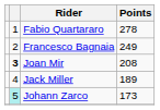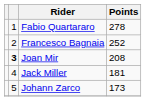Francesco Bagnaia | Points: 249 -> 252
Jack Miller | Points: 189 -> 181
Johann Zarco | column 2: paleturquoise background -> no background
